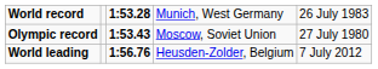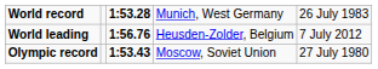rows swapped: Olympic record <-> World leading
